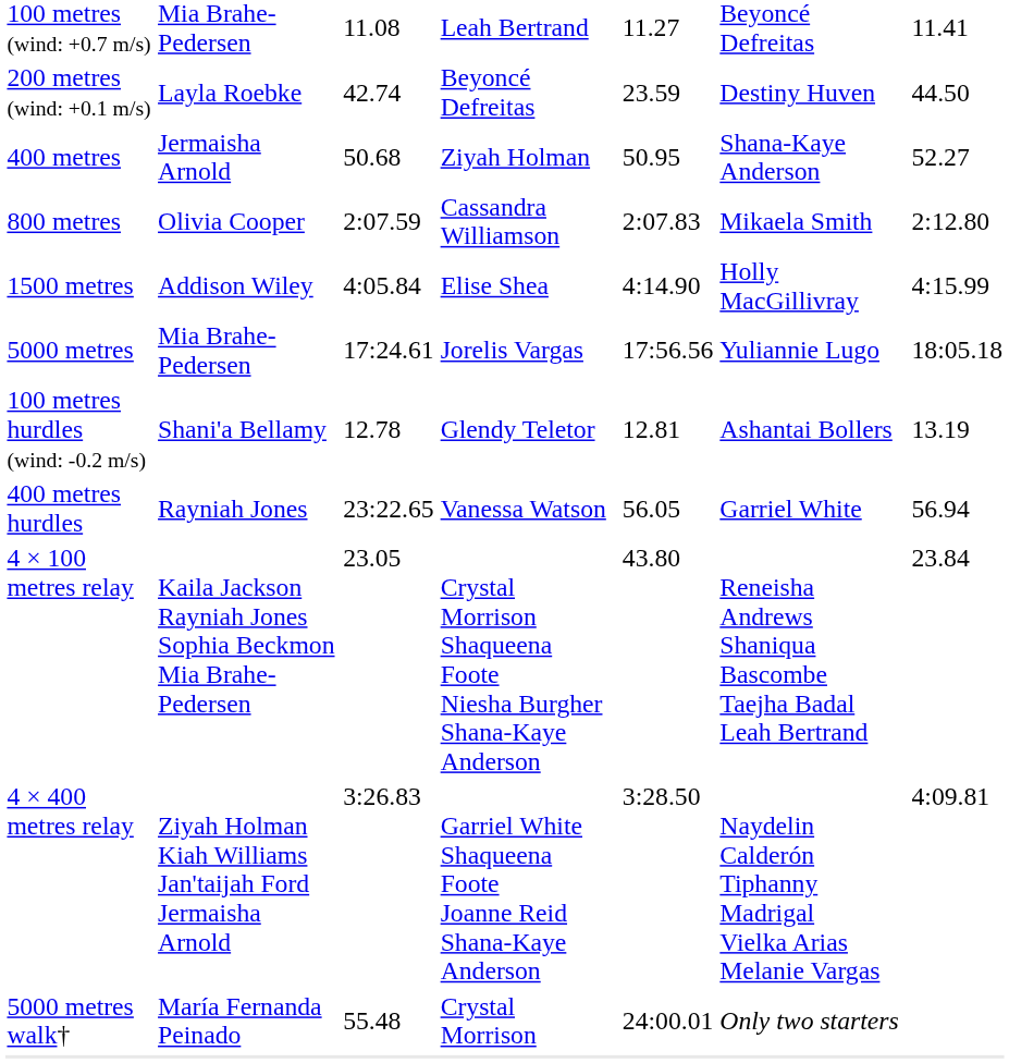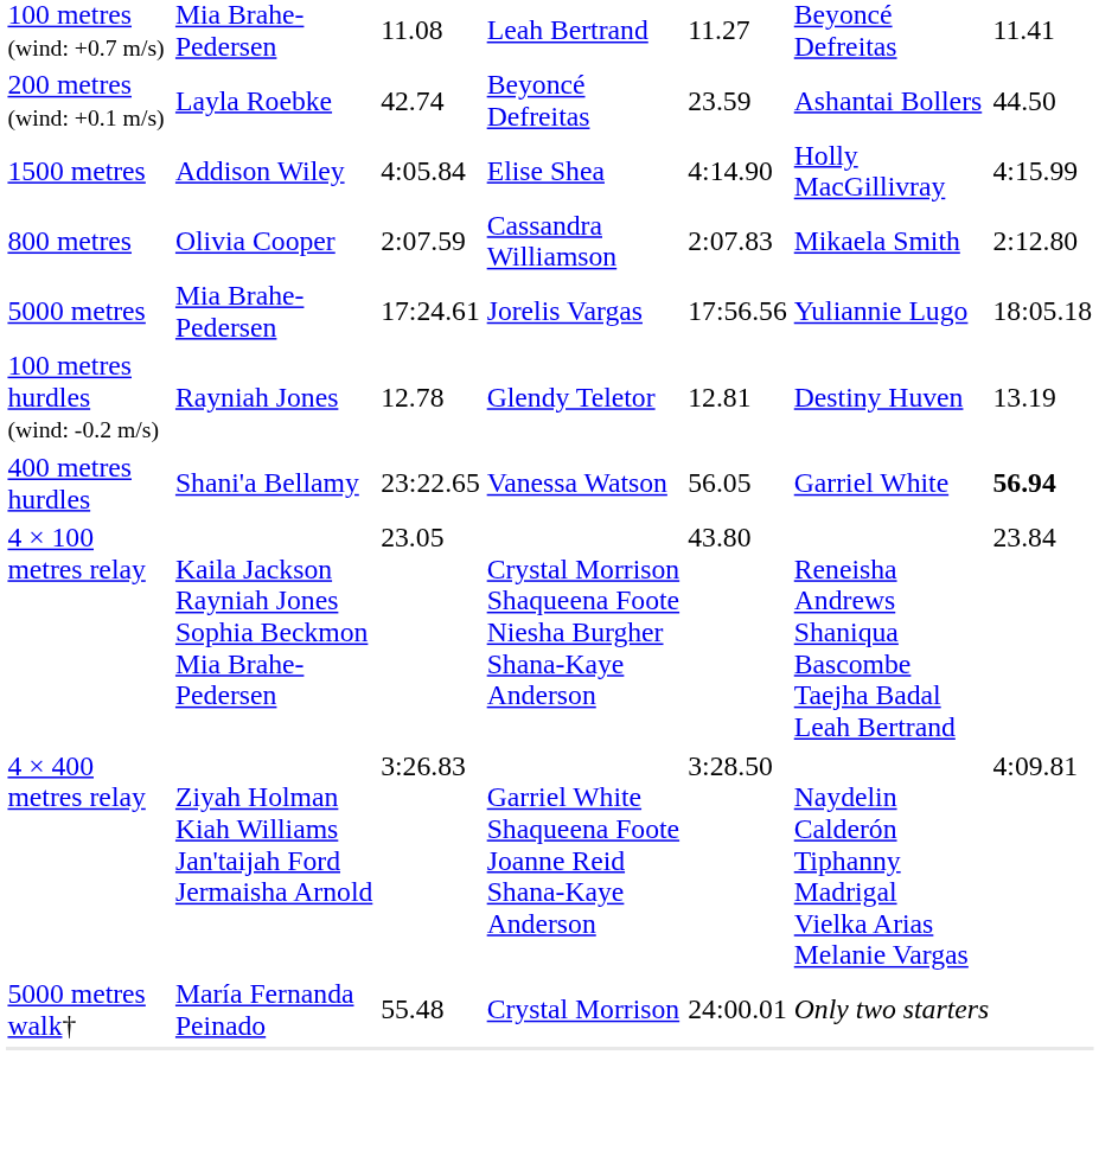200 metres (wind: +0.1 m/s) | column 6: Destiny Huven -> Ashantai Bollers
- row: 400 metres | Jermaisha Arnold | 50.68 | Ziyah Holman | 50.95 | Shana-Kaye Anderson | 52.27
rows swapped: 800 metres <-> 1500 metres
100 metres hurdles (wind: -0.2 m/s) | column 2: Shani'a Bellamy -> Rayniah Jones
100 metres hurdles (wind: -0.2 m/s) | column 6: Ashantai Bollers -> Destiny Huven
400 metres hurdles | column 2: Rayniah Jones -> Shani'a Bellamy
400 metres hurdles | column 7: normal -> bold
